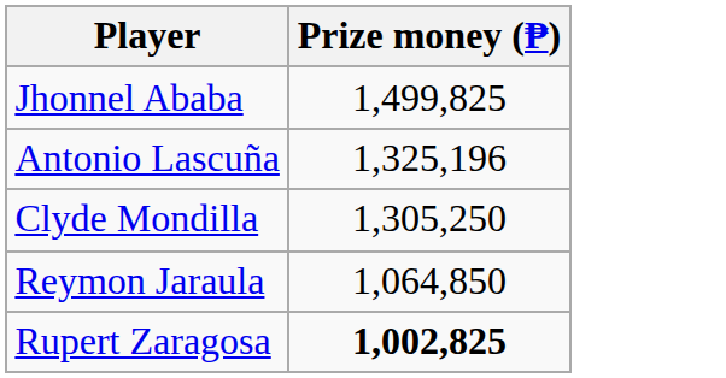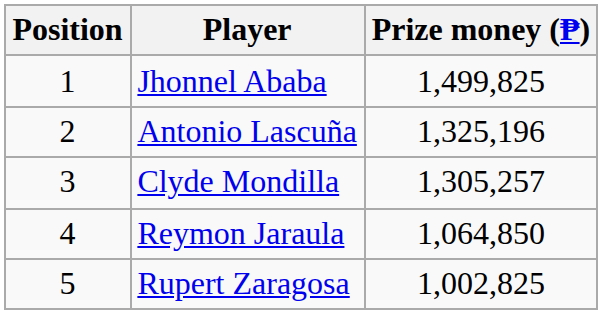+ column: Position | 1 | 2 | 3 | 4 | 5
Clyde Mondilla | Prize money (₱): 1,305,250 -> 1,305,257
Rupert Zaragosa | Prize money (₱): bold -> normal
